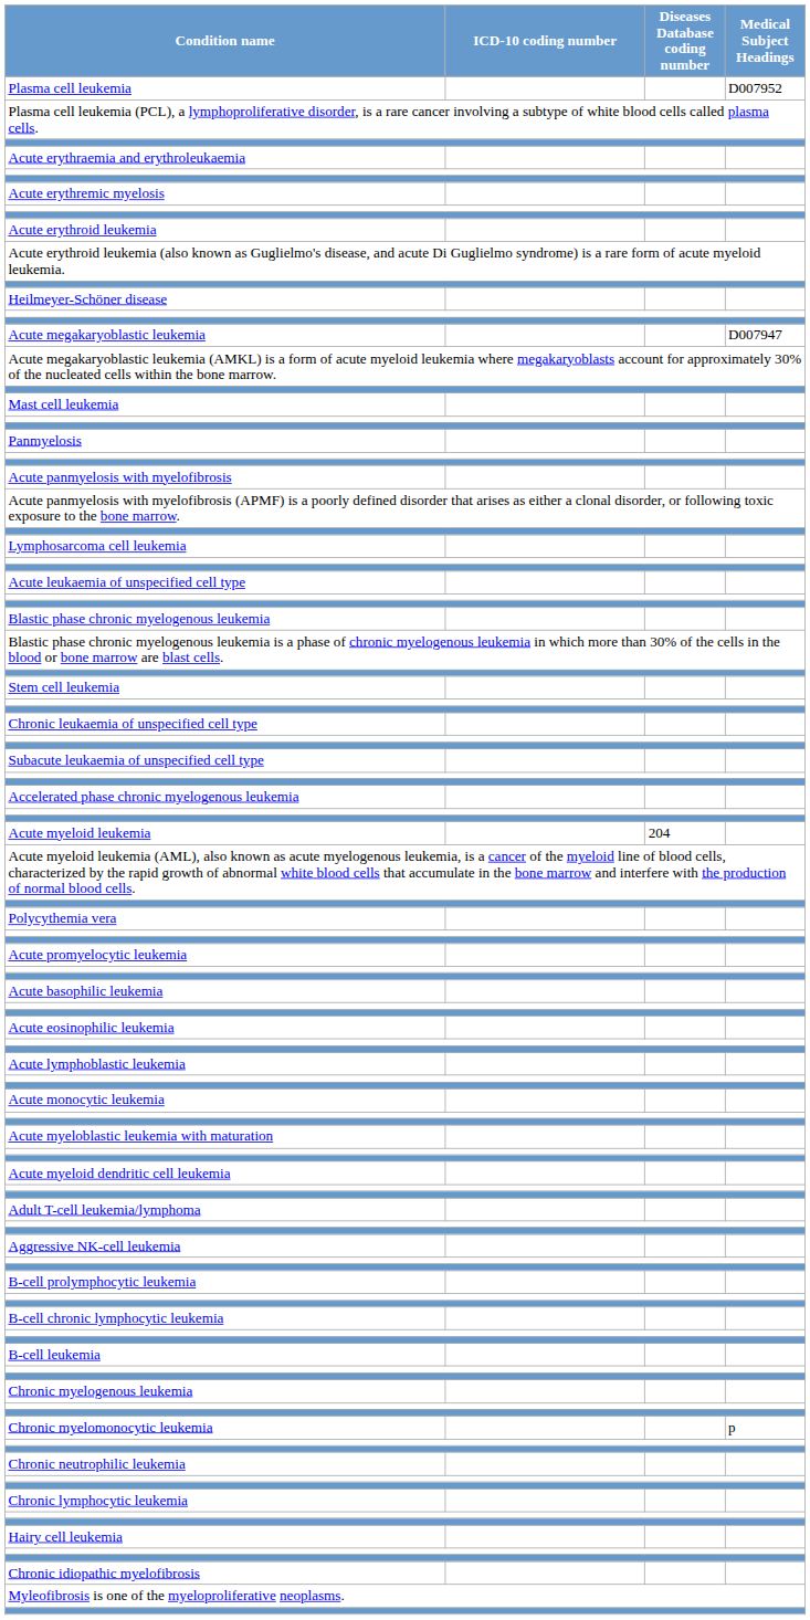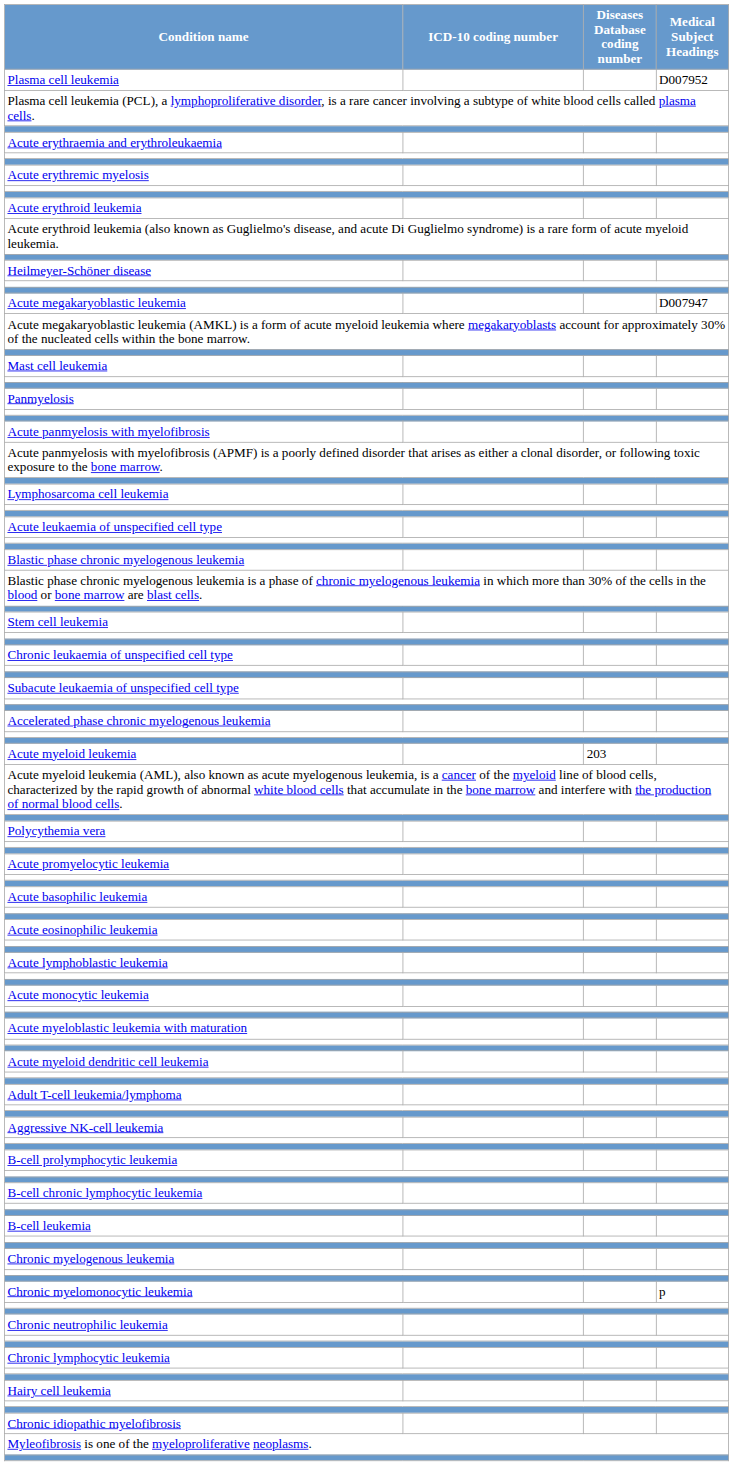Acute myeloid leukemia | Diseases Database coding number: 204 -> 203
